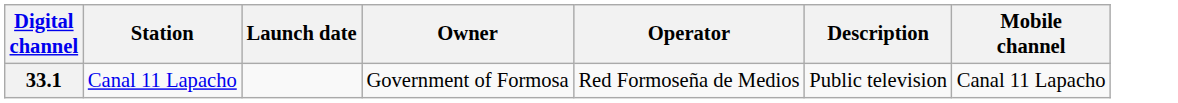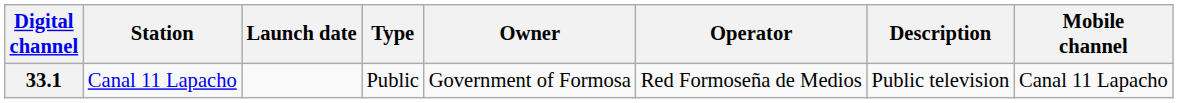+ column: Type | Public
